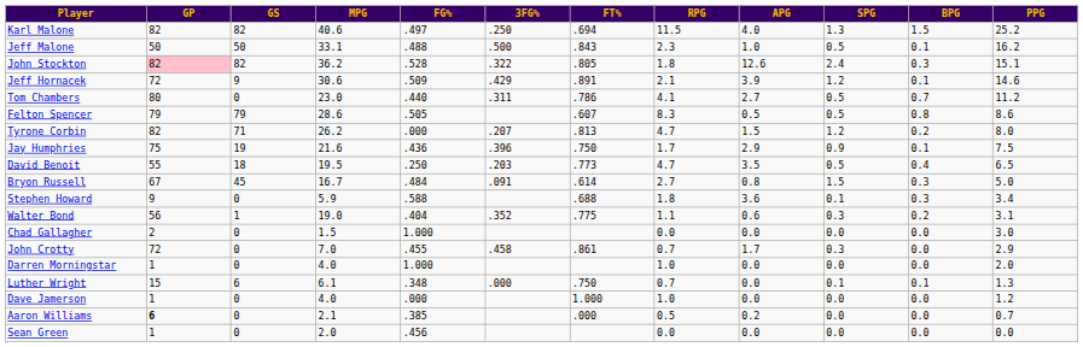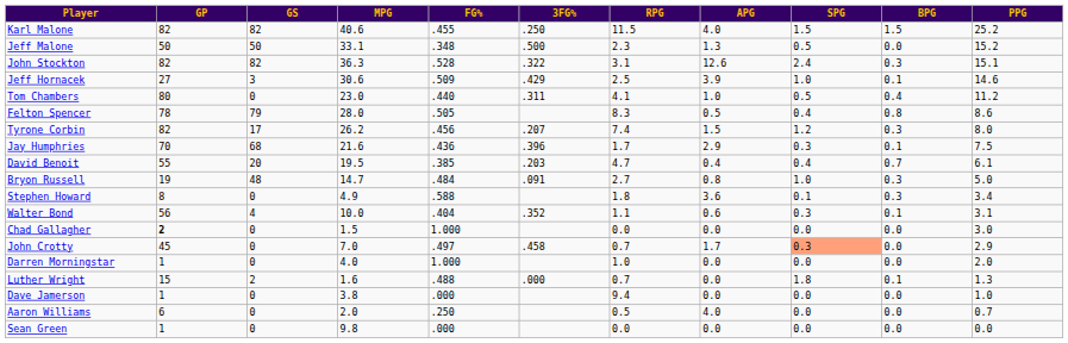- column: FT% | .694 | .843 | .805 | .891 | .786 | .607 | .813 | .750 | .773 | .614 | .688 | .775 | .861 | .750 | 1.000 | .000
Karl Malone | FG%: .497 -> .455
Karl Malone | SPG: 1.3 -> 1.5
Jeff Malone | FG%: .488 -> .348
Jeff Malone | APG: 1.0 -> 1.3
Jeff Malone | BPG: 0.1 -> 0.0
Jeff Malone | PPG: 16.2 -> 15.2
John Stockton | GP: pink background -> no background
John Stockton | MPG: 36.2 -> 36.3
John Stockton | RPG: 1.8 -> 3.1
Jeff Hornacek | GP: 72 -> 27
Jeff Hornacek | GS: 9 -> 3
Jeff Hornacek | RPG: 2.1 -> 2.5
Jeff Hornacek | SPG: 1.2 -> 1.0
Tom Chambers | APG: 2.7 -> 1.0
Tom Chambers | BPG: 0.7 -> 0.4
Felton Spencer | GP: 79 -> 78
Felton Spencer | MPG: 28.6 -> 28.0
Felton Spencer | SPG: 0.5 -> 0.4
Tyrone Corbin | GS: 71 -> 17
Tyrone Corbin | FG%: .000 -> .456
Tyrone Corbin | RPG: 4.7 -> 7.4
Tyrone Corbin | BPG: 0.2 -> 0.3
Jay Humphries | GP: 75 -> 70
Jay Humphries | GS: 19 -> 68
Jay Humphries | SPG: 0.9 -> 0.3
David Benoit | GS: 18 -> 20
David Benoit | FG%: .250 -> .385
David Benoit | APG: 3.5 -> 0.4
David Benoit | SPG: 0.5 -> 0.4
David Benoit | BPG: 0.4 -> 0.7
David Benoit | PPG: 6.5 -> 6.1
Bryon Russell | GP: 67 -> 19
Bryon Russell | GS: 45 -> 48
Bryon Russell | MPG: 16.7 -> 14.7
Bryon Russell | SPG: 1.5 -> 1.0
Stephen Howard | GP: 9 -> 8
Stephen Howard | MPG: 5.9 -> 4.9
Walter Bond | GS: 1 -> 4
Walter Bond | MPG: 19.0 -> 10.0
Walter Bond | BPG: 0.2 -> 0.1
Chad Gallagher | GP: normal -> bold
John Crotty | GP: 72 -> 45
John Crotty | FG%: .455 -> .497
John Crotty | SPG: no background -> lightsalmon background
Luther Wright | GS: 6 -> 2
Luther Wright | MPG: 6.1 -> 1.6
Luther Wright | FG%: .348 -> .488
Luther Wright | SPG: 0.1 -> 1.8
Dave Jamerson | MPG: 4.0 -> 3.8
Dave Jamerson | RPG: 1.0 -> 9.4
Dave Jamerson | PPG: 1.2 -> 1.0
Aaron Williams | GP: bold -> normal
Aaron Williams | MPG: 2.1 -> 2.0
Aaron Williams | FG%: .385 -> .250
Aaron Williams | APG: 0.2 -> 4.0
Sean Green | MPG: 2.0 -> 9.8
Sean Green | FG%: .456 -> .000
